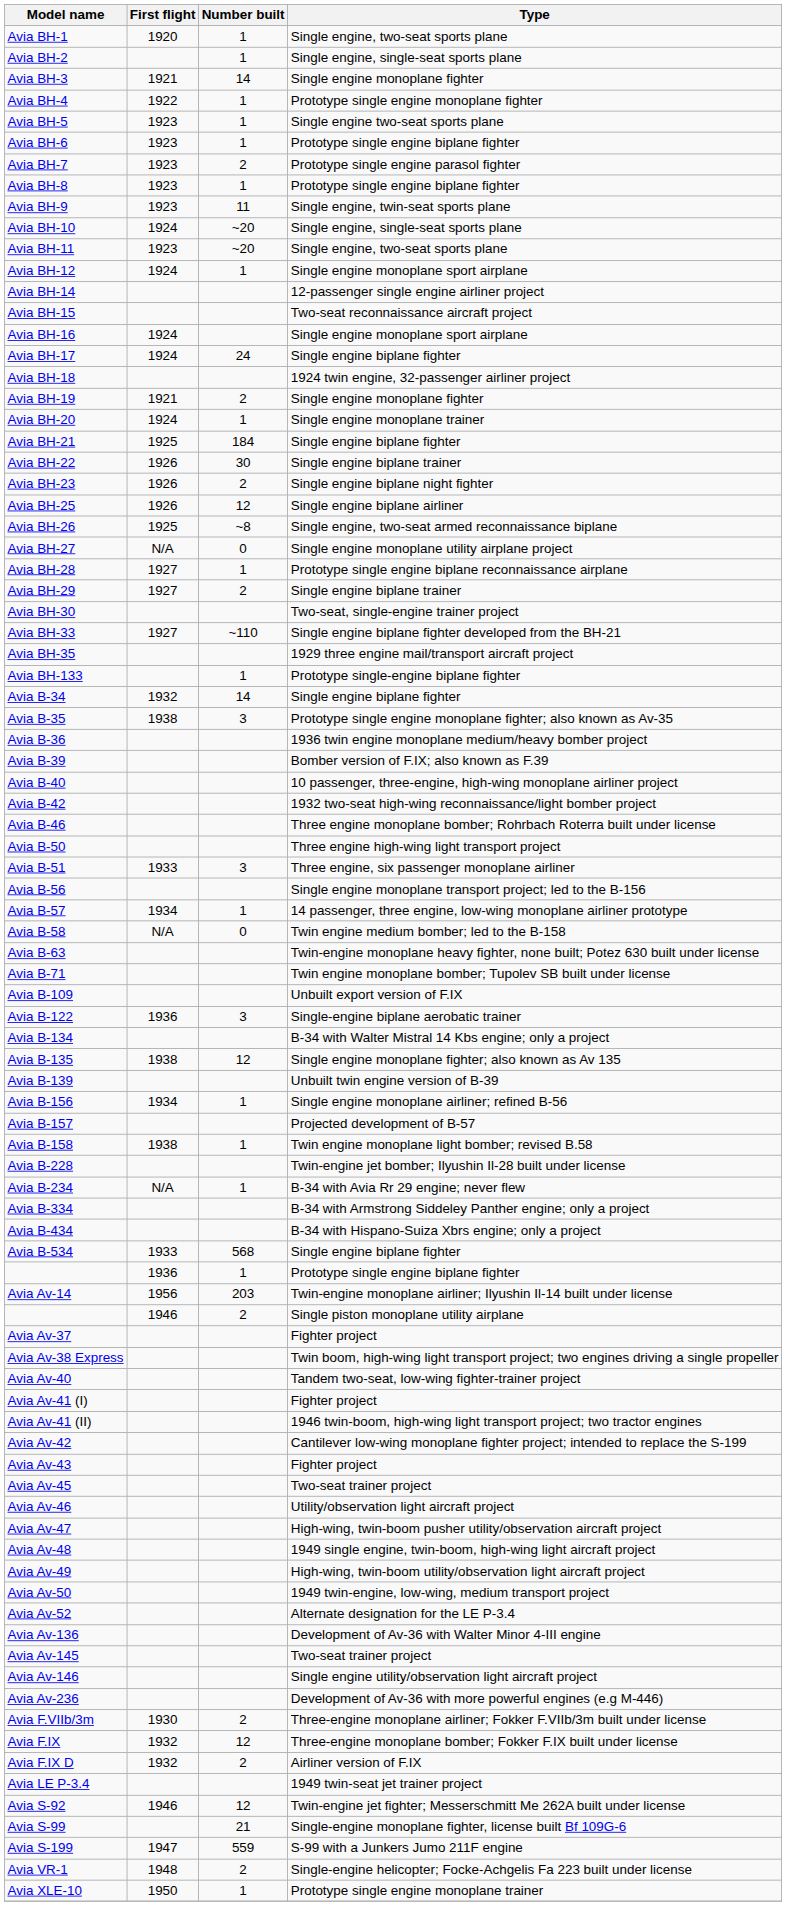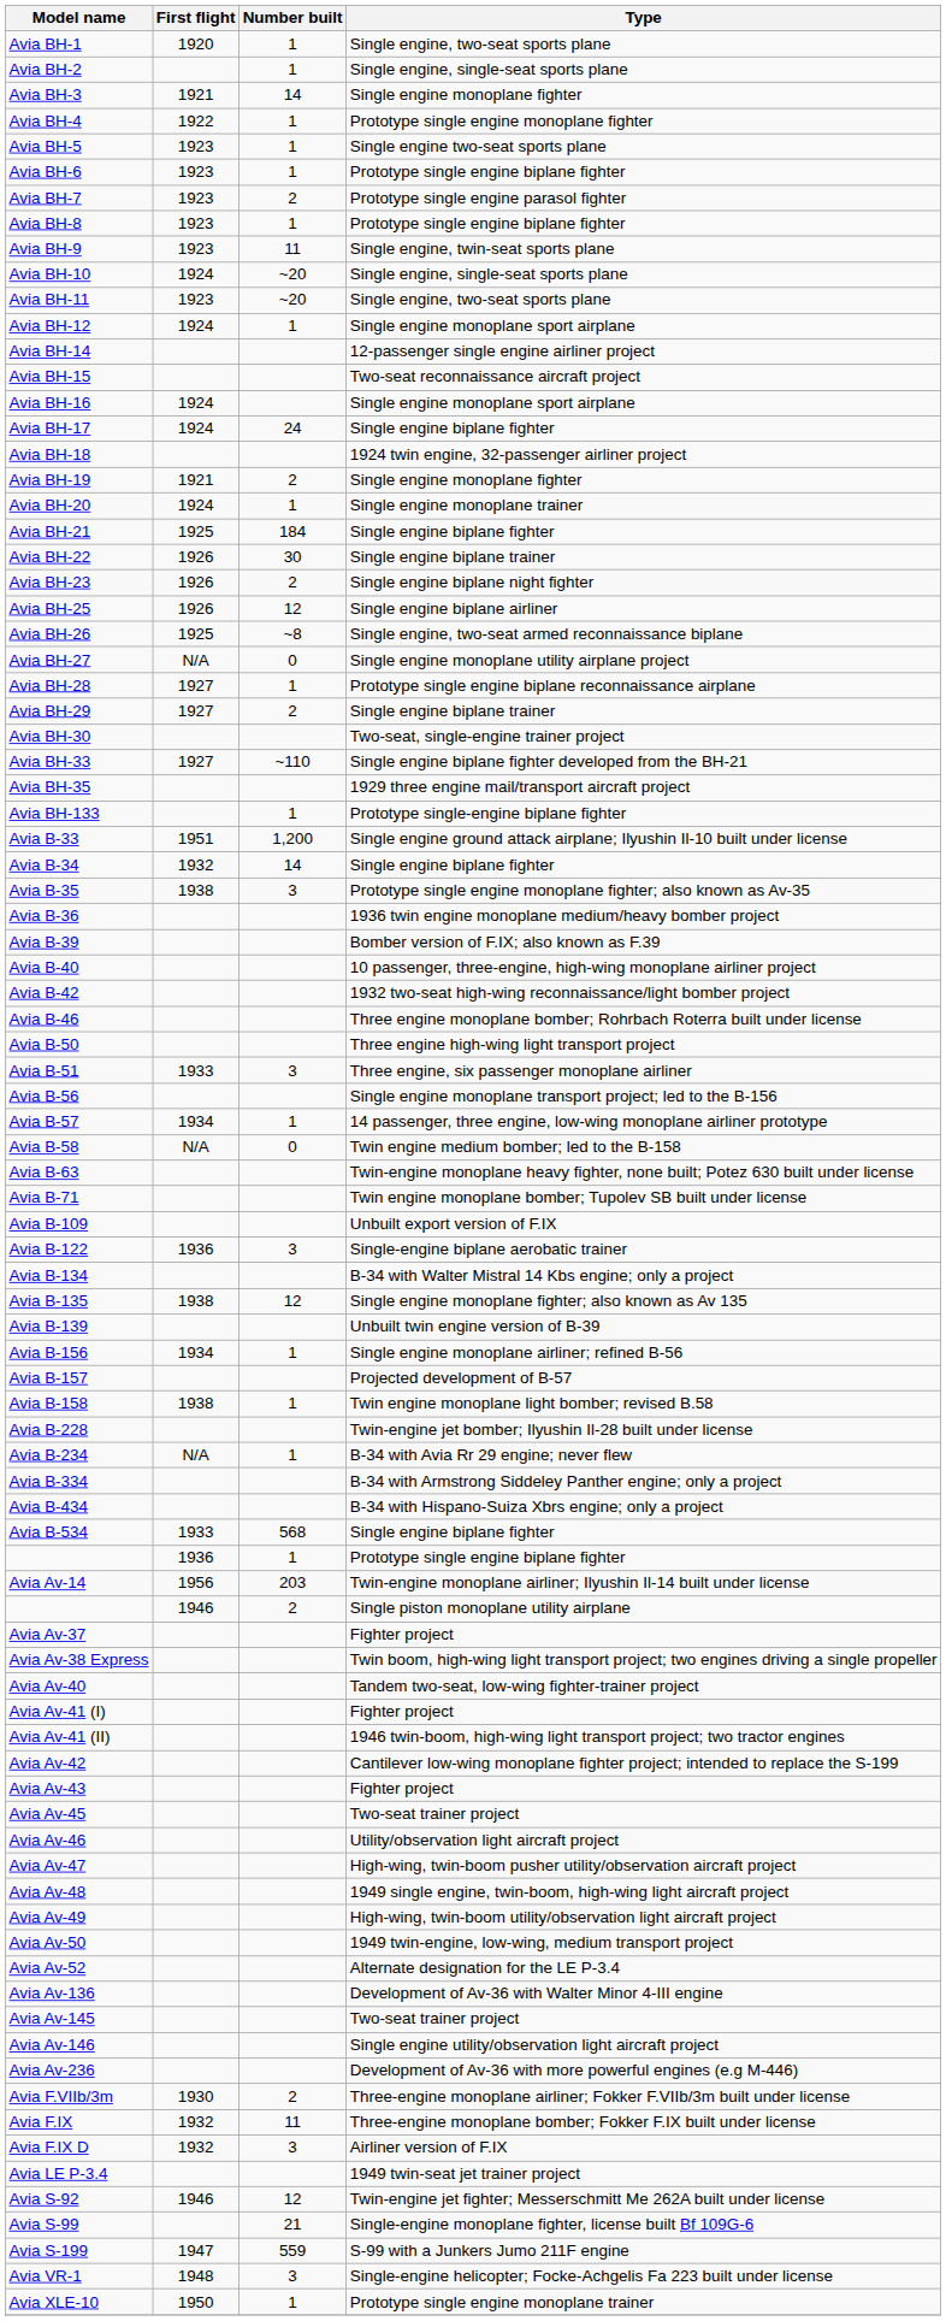+ row: Avia B-33 | 1951 | 1,200 | Single engine ground attack airplane; Ilyushin Il-10 built under license
Avia F.IX | Number built: 12 -> 11
Avia F.IX D | Number built: 2 -> 3
Avia VR-1 | Number built: 2 -> 3
